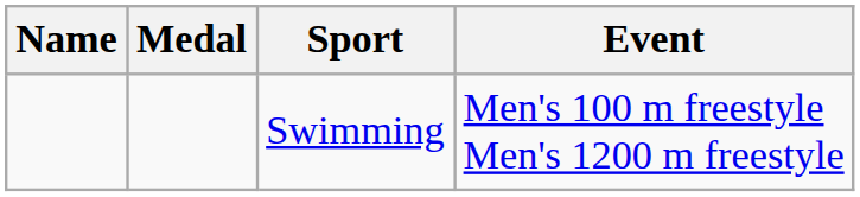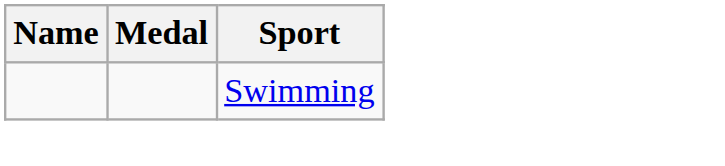- column: Event | Men's 100 m freestyle Men's 1200 m freestyle
